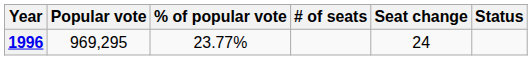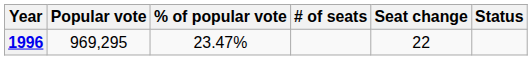1996 | % of popular vote: 23.77% -> 23.47%
1996 | Seat change: 24 -> 22
